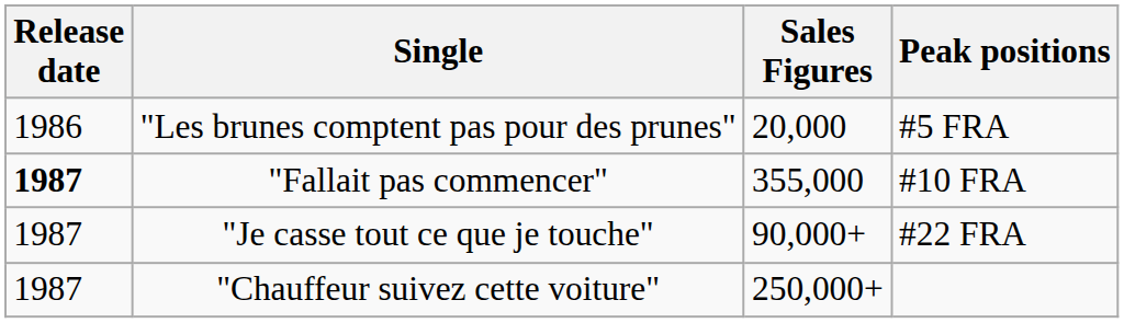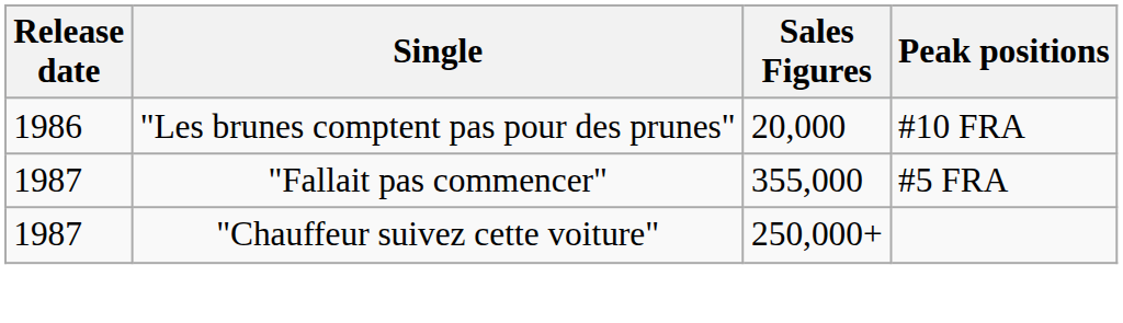"Les brunes comptent pas pour des prunes" | Peak positions: #5 FRA -> #10 FRA
"Fallait pas commencer" | Release date: bold -> normal
"Fallait pas commencer" | Peak positions: #10 FRA -> #5 FRA
- row: 1987 | "Je casse tout ce que je touche" | 90,000+ | #22 FRA
